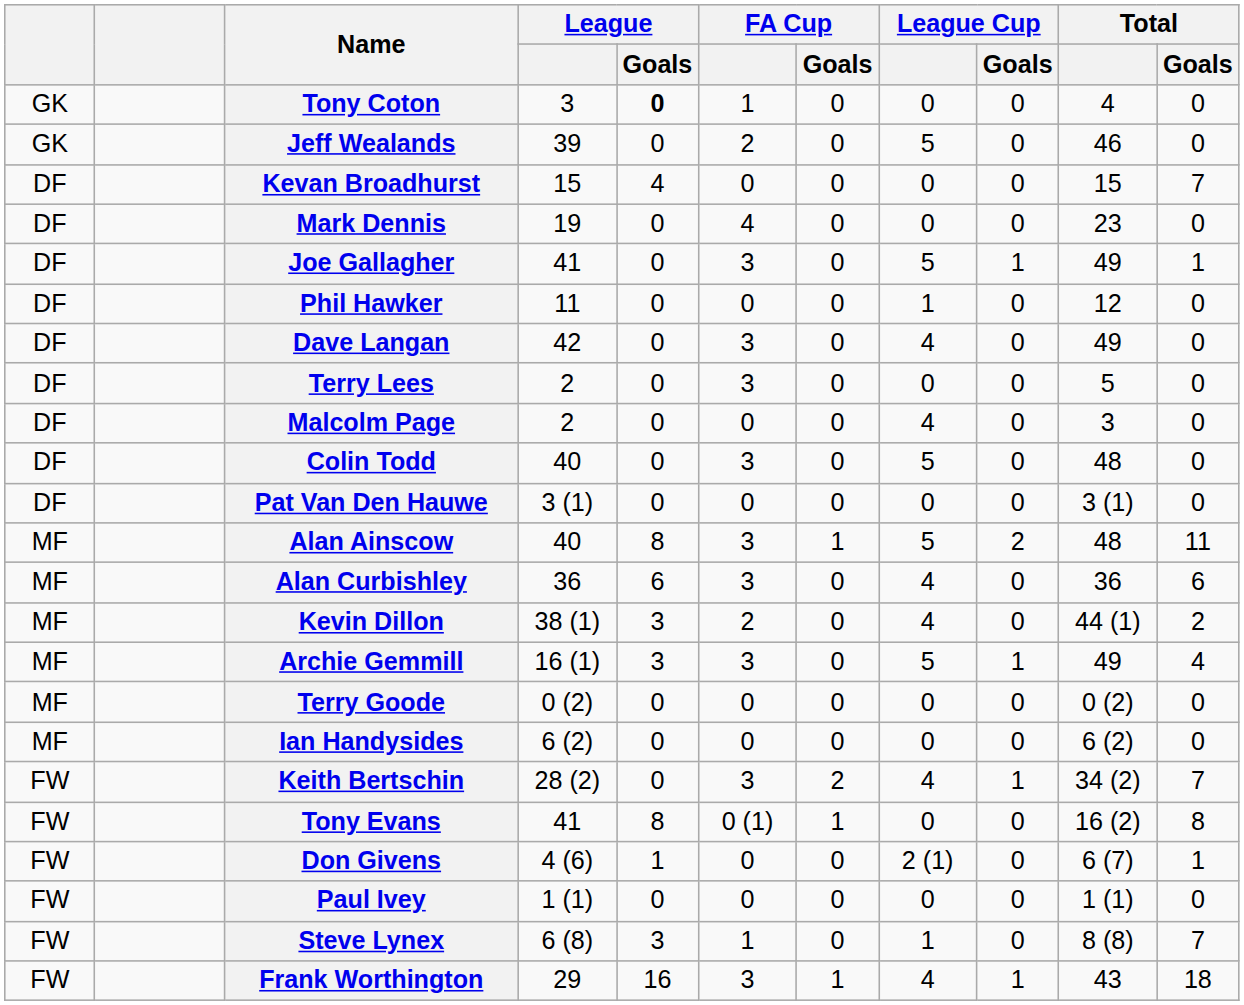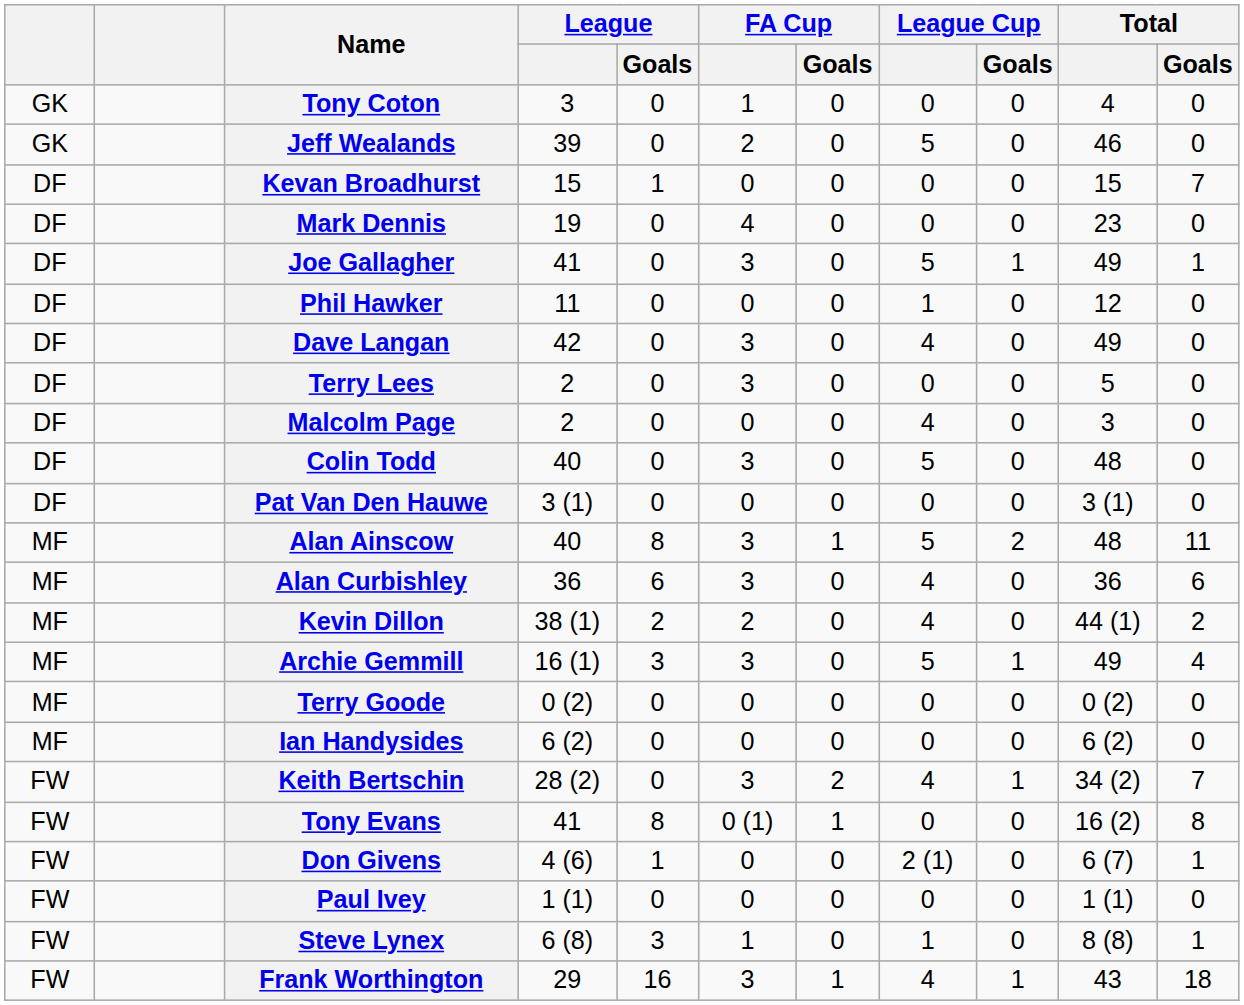Tony Coton | League / Goals: bold -> normal
Kevan Broadhurst | League / Goals: 4 -> 1
Kevin Dillon | League / Goals: 3 -> 2
Steve Lynex | Total / Goals: 7 -> 1
